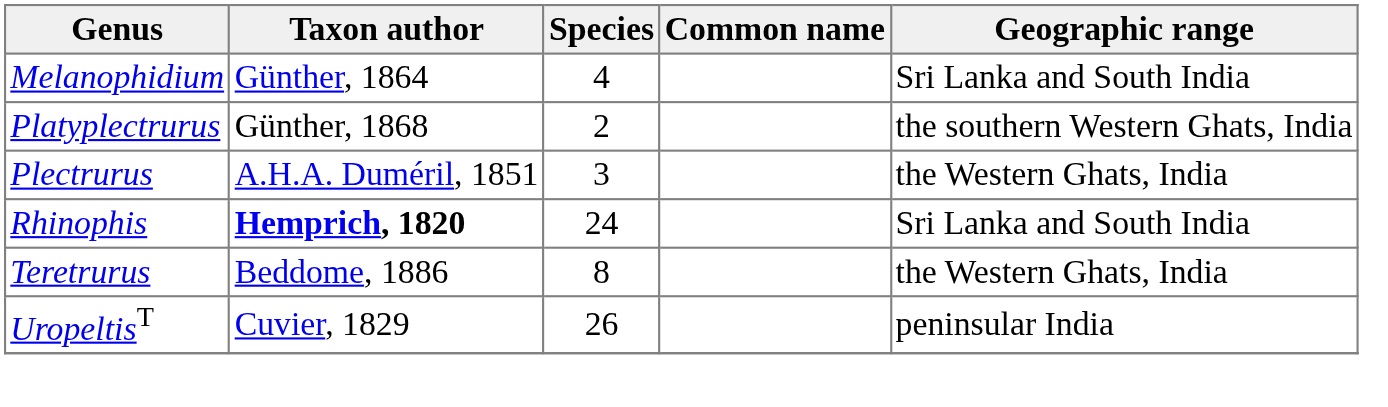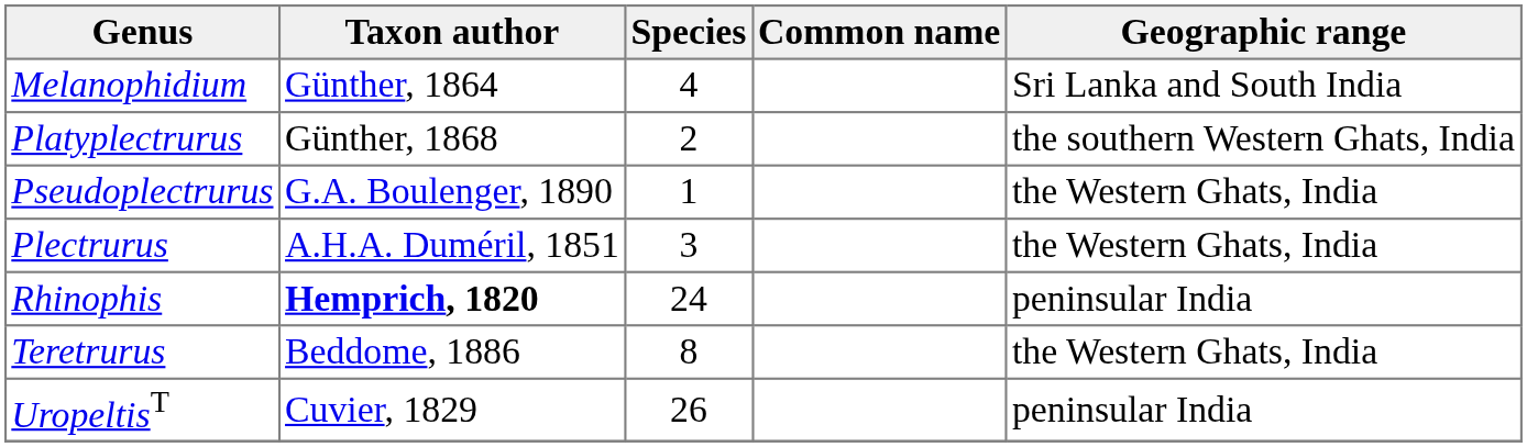+ row: Pseudoplectrurus | G.A. Boulenger, 1890 | 1 | the Western Ghats, India
Rhinophis | Geographic range: Sri Lanka and South India -> peninsular India
